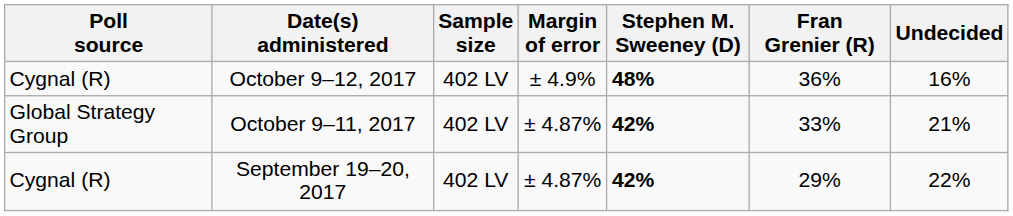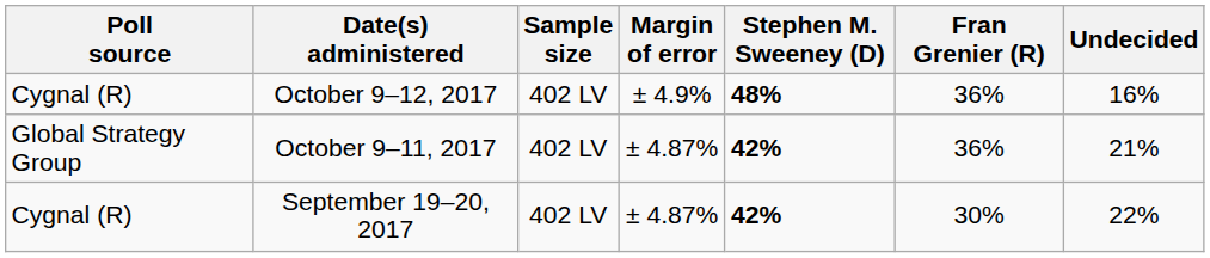October 9–11, 2017 | Fran Grenier (R): 33% -> 36%
September 19–20, 2017 | Fran Grenier (R): 29% -> 30%
